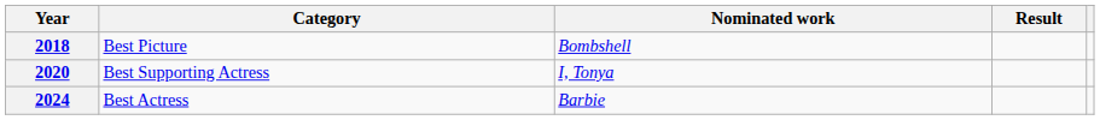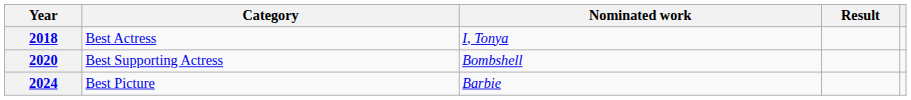2018 | Category: Best Picture -> Best Actress
2018 | Nominated work: Bombshell -> I, Tonya
2020 | Nominated work: I, Tonya -> Bombshell
2024 | Category: Best Actress -> Best Picture
